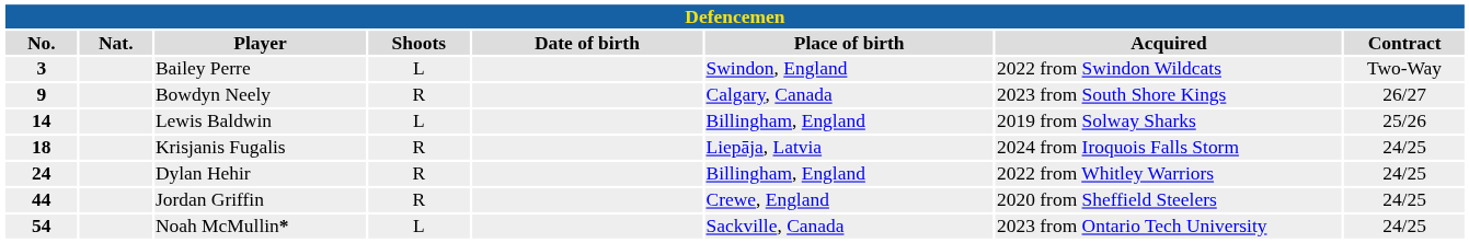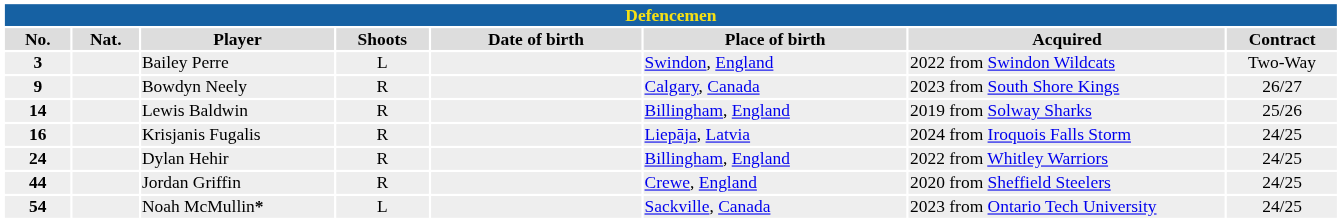Lewis Baldwin | Shoots: L -> R
Krisjanis Fugalis | No.: 18 -> 16
